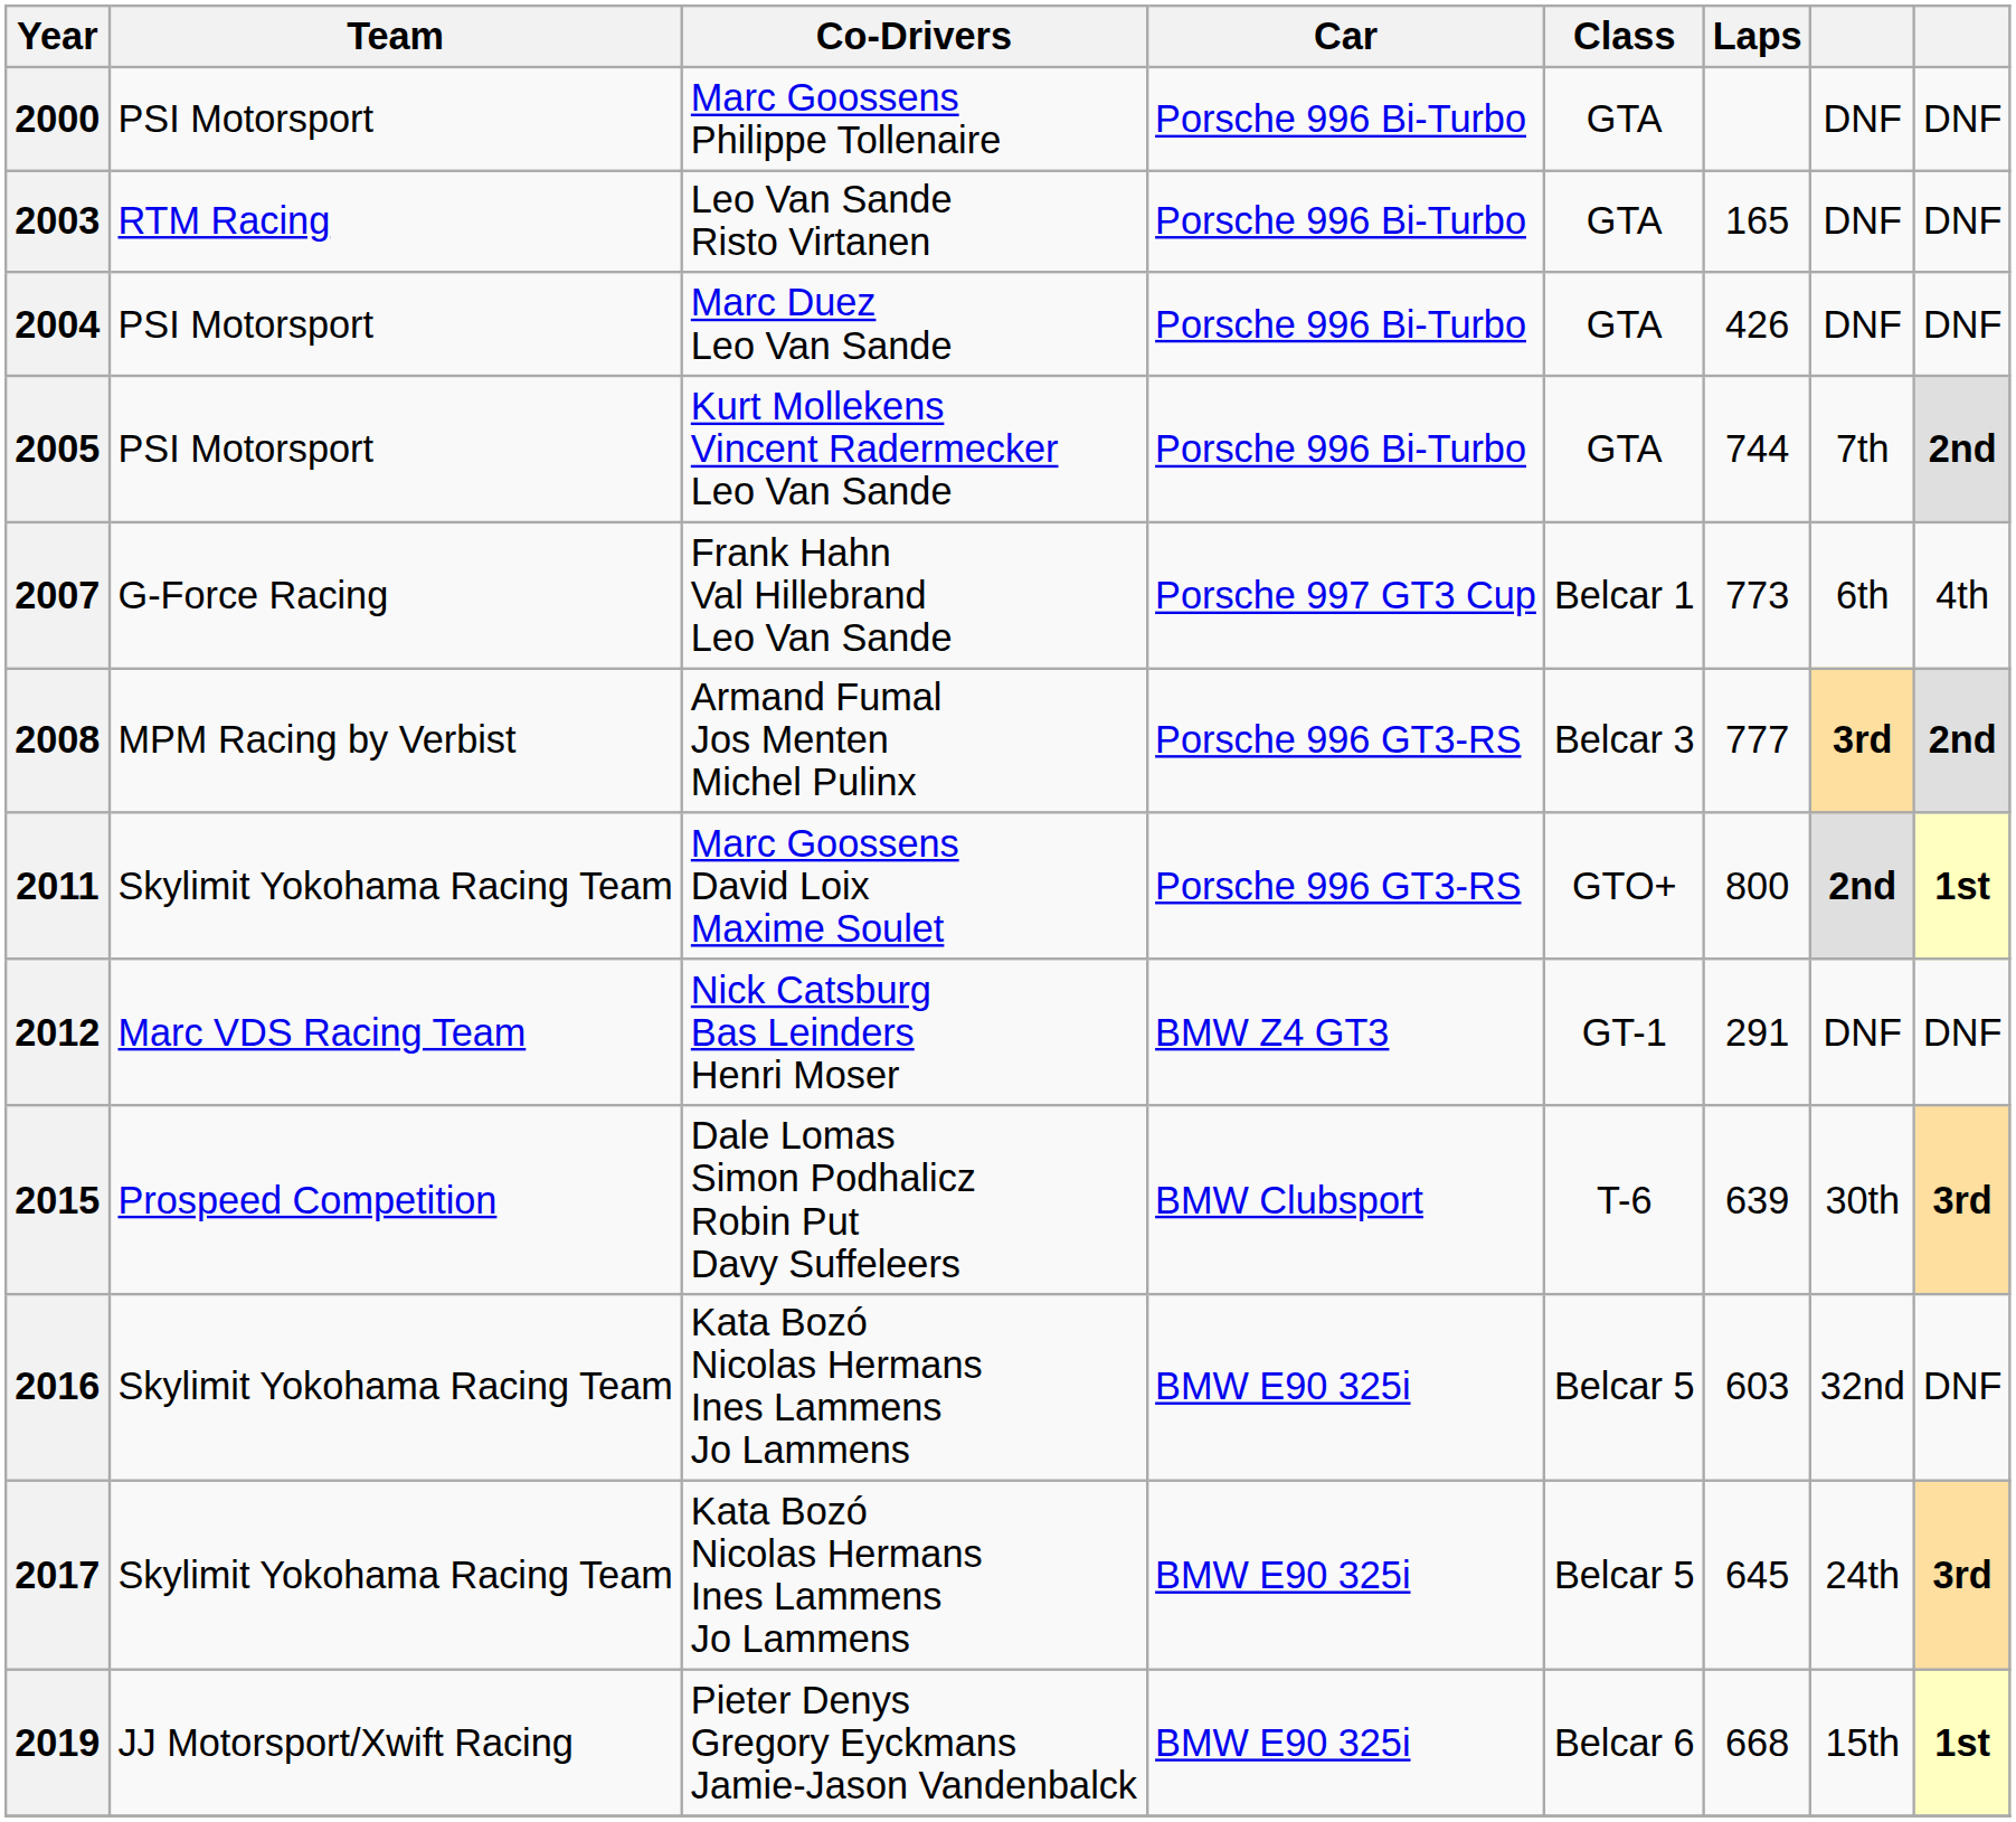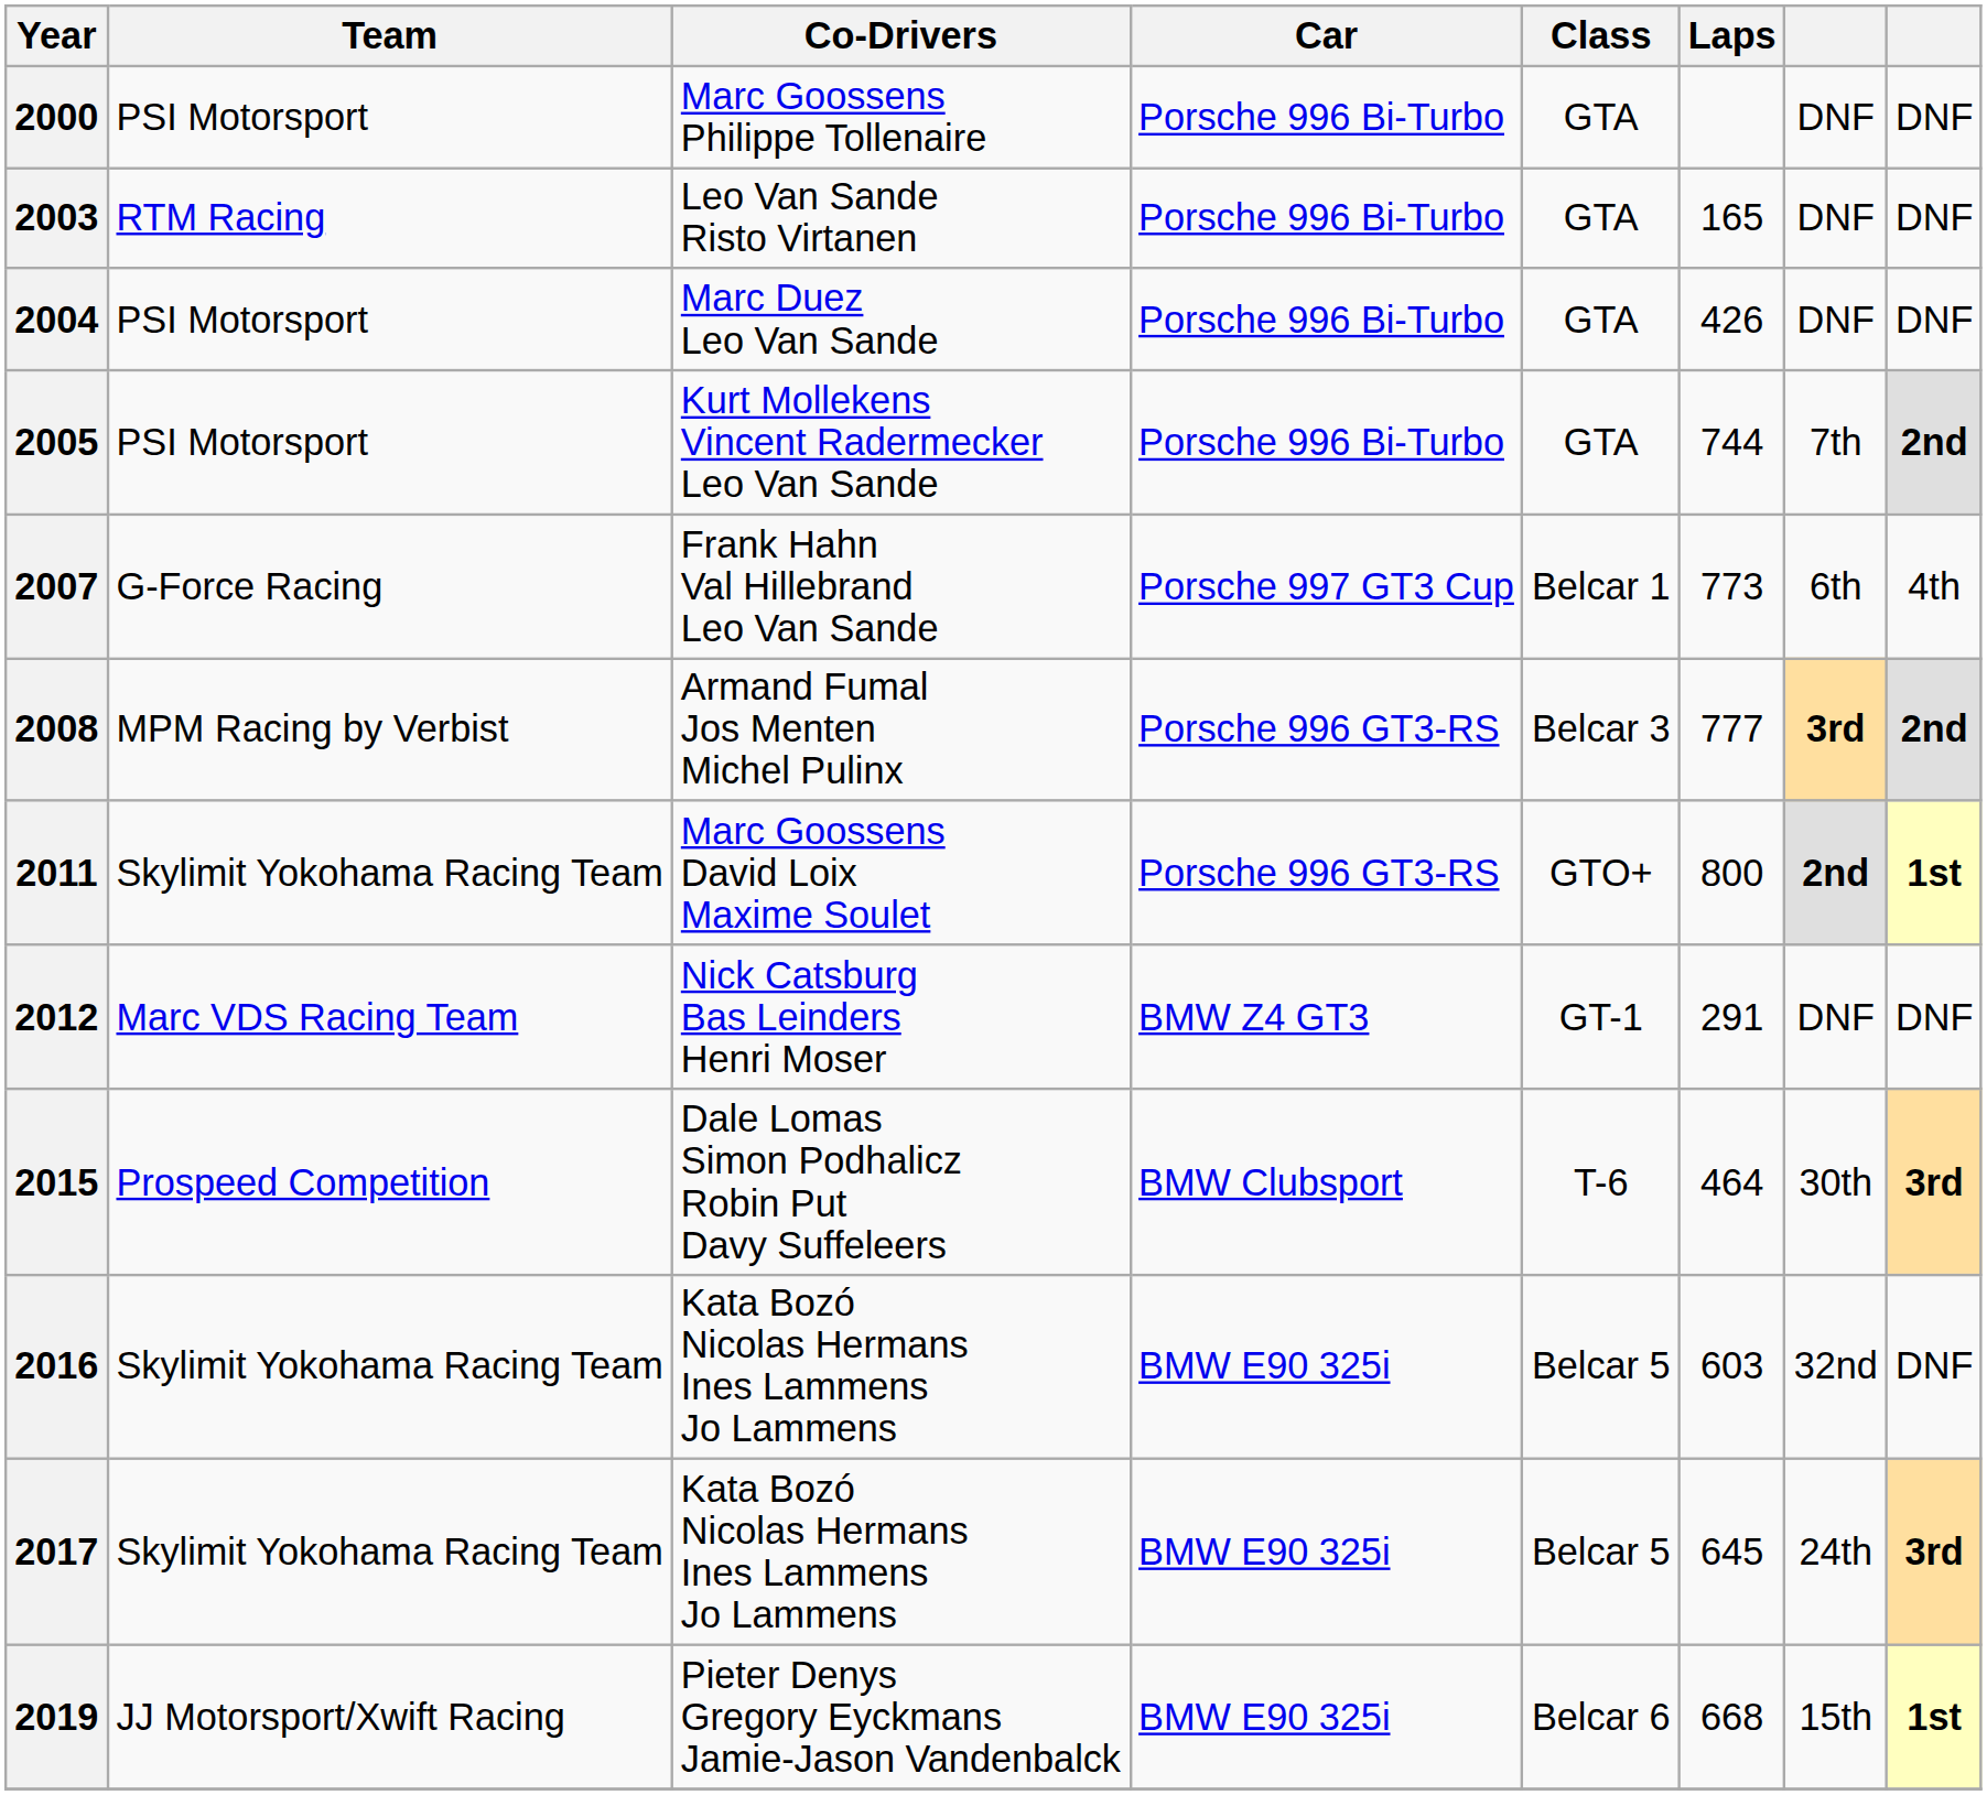2015 | Laps: 639 -> 464
